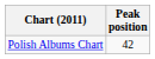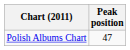Polish Albums Chart | Peak position: 42 -> 47
